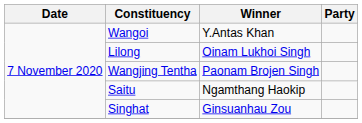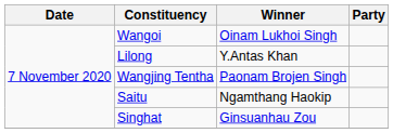Wangoi | Winner: Y.Antas Khan -> Oinam Lukhoi Singh
Lilong | Winner: Oinam Lukhoi Singh -> Y.Antas Khan
